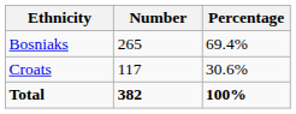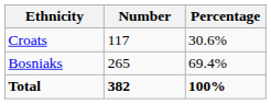rows swapped: Bosniaks <-> Croats
